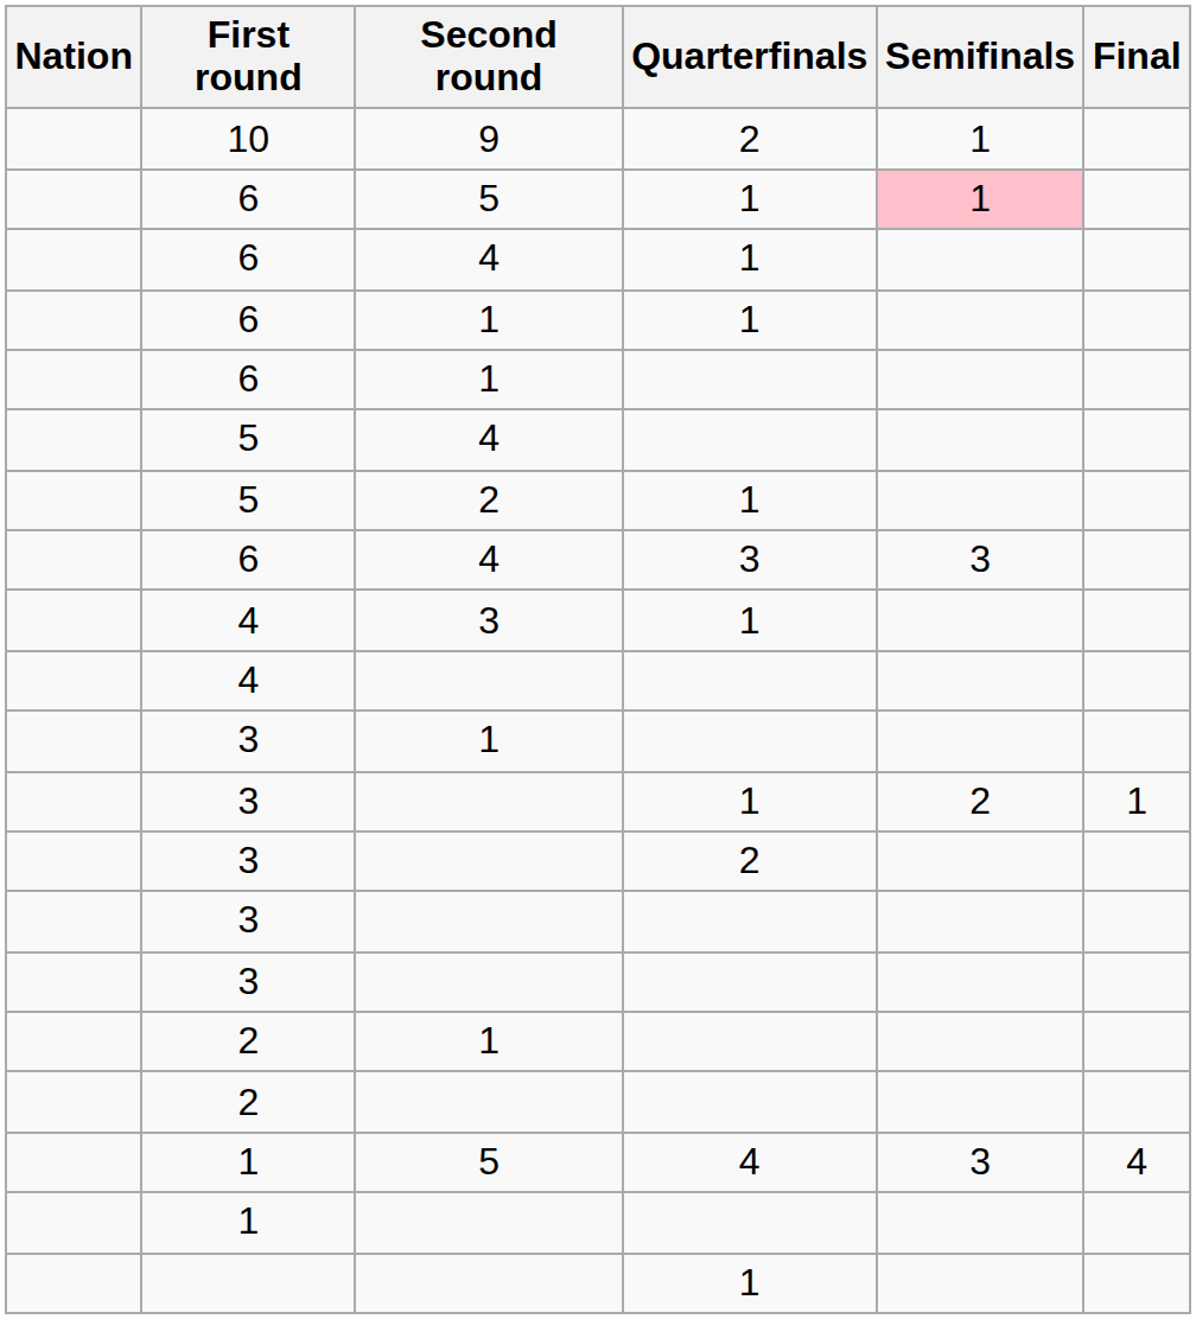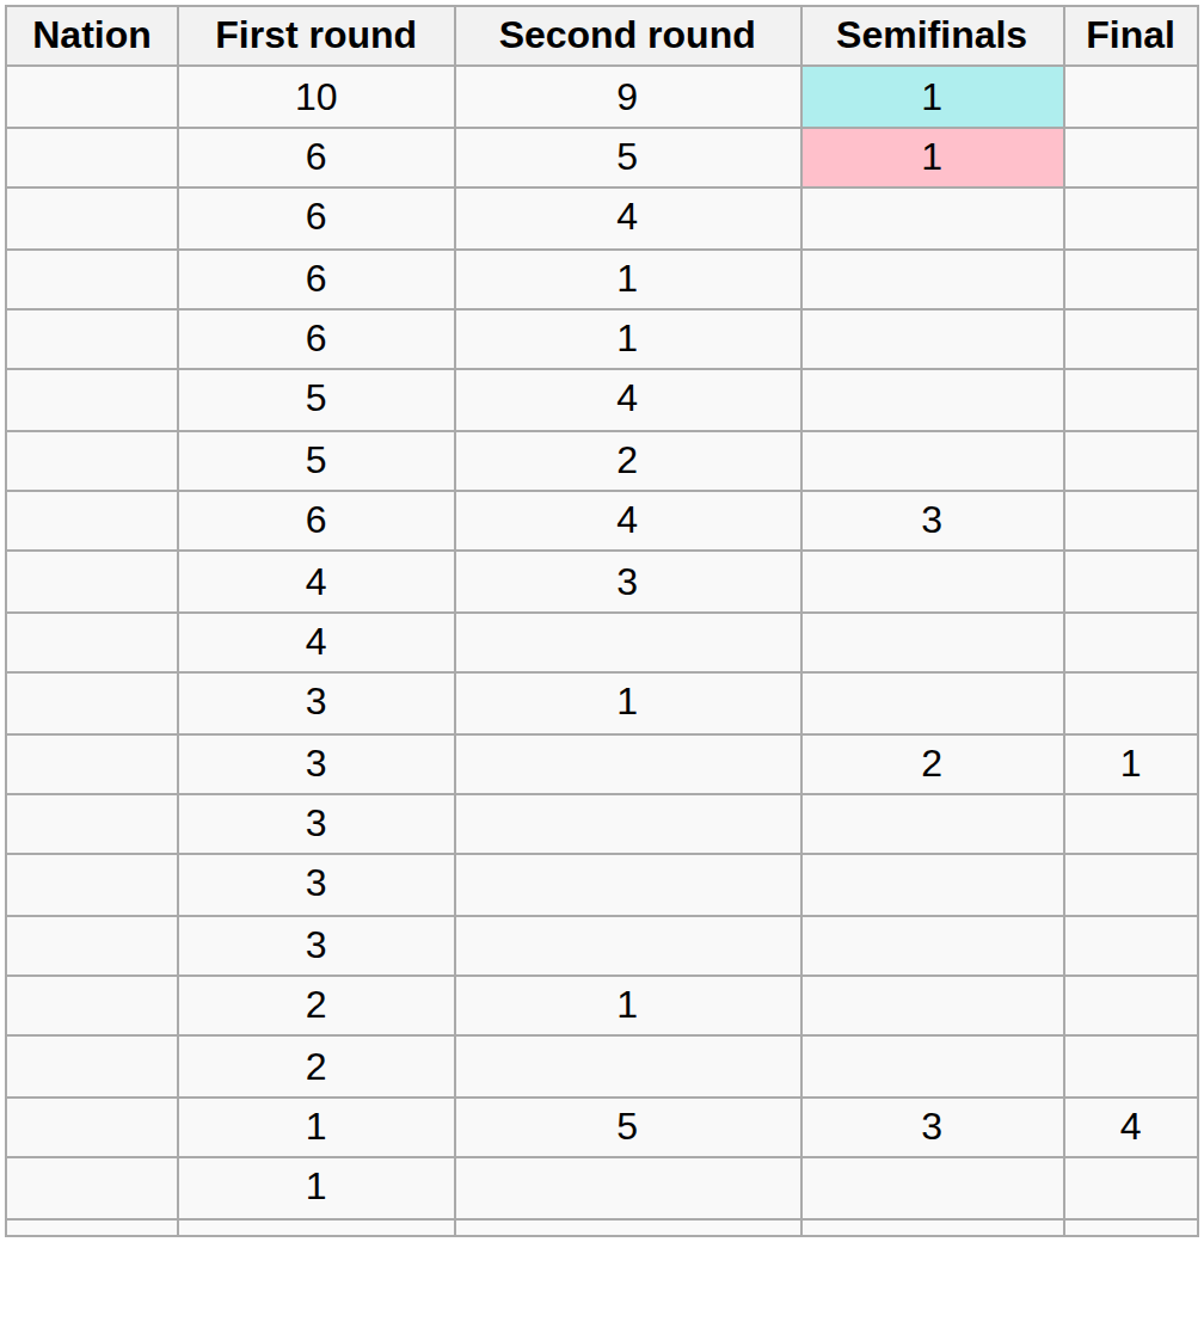- column: Quarterfinals | 2 | 1 | 1 | 1 | 1 | 3 | 1 | 1 | 2 | 4 | 1
10 | Semifinals: no background -> paleturquoise background
